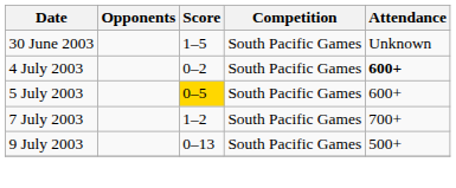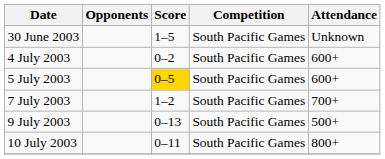4 July 2003 | Attendance: bold -> normal
+ row: 10 July 2003 | 0–11 | South Pacific Games | 800+
